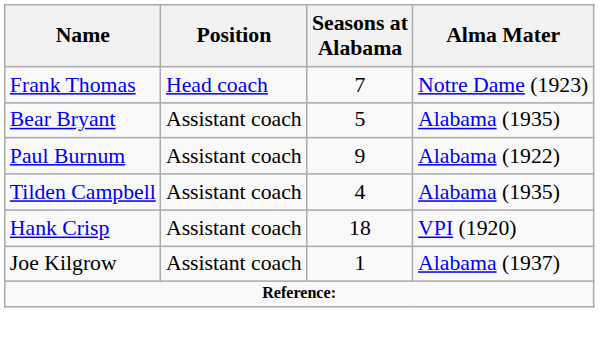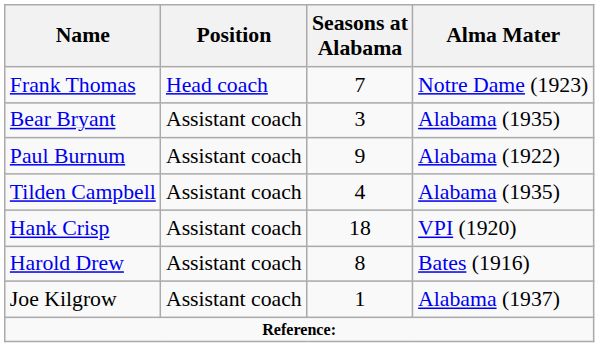Bear Bryant | Seasons at Alabama: 5 -> 3
+ row: Harold Drew | Assistant coach | 8 | Bates (1916)
